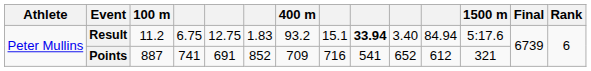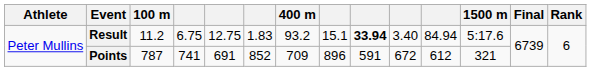Points | 100 m: 887 -> 787
Points | column 8: 716 -> 896
Points | column 9: 541 -> 591
Points | column 10: 652 -> 672
